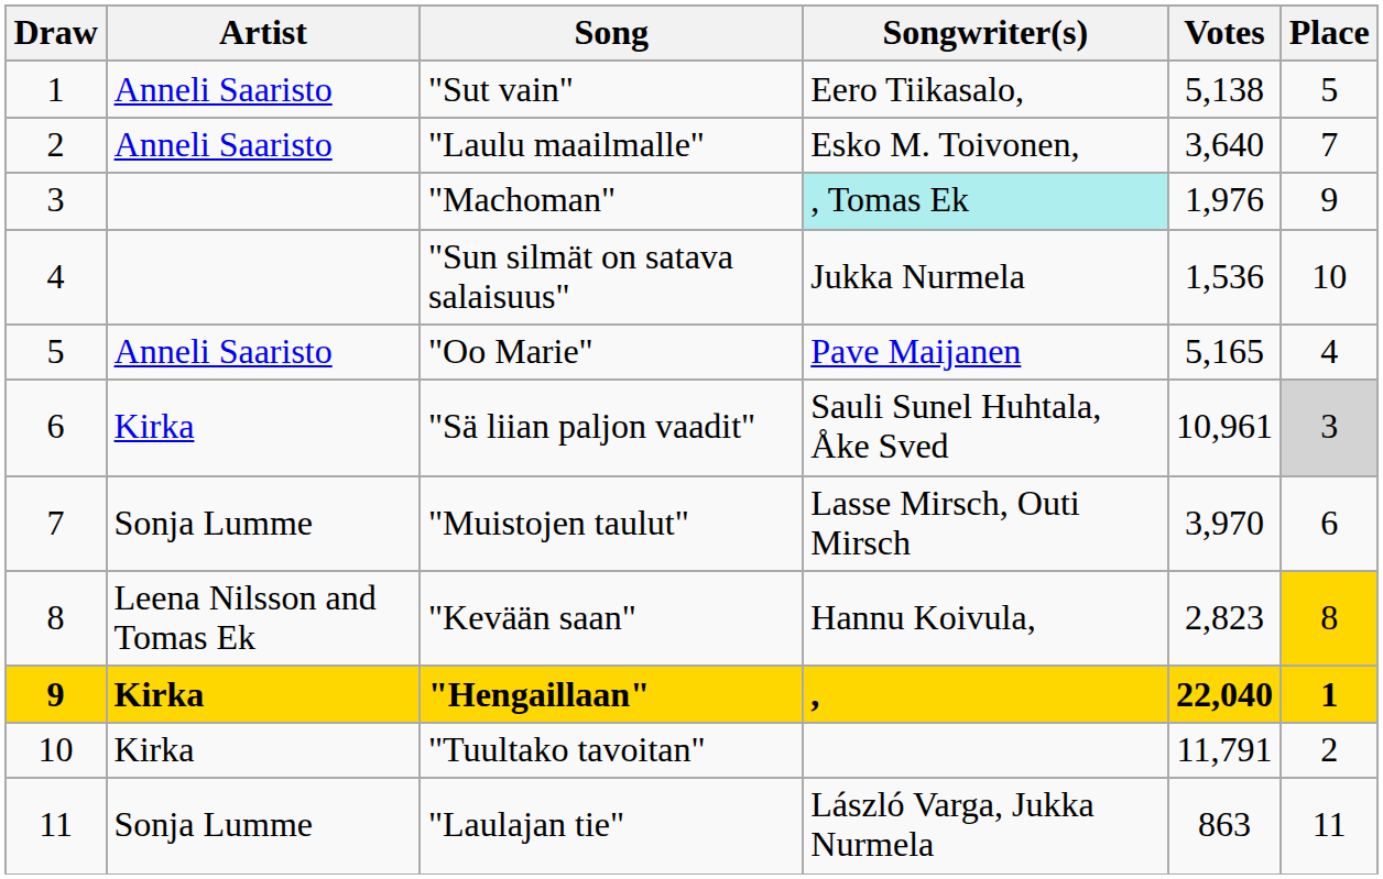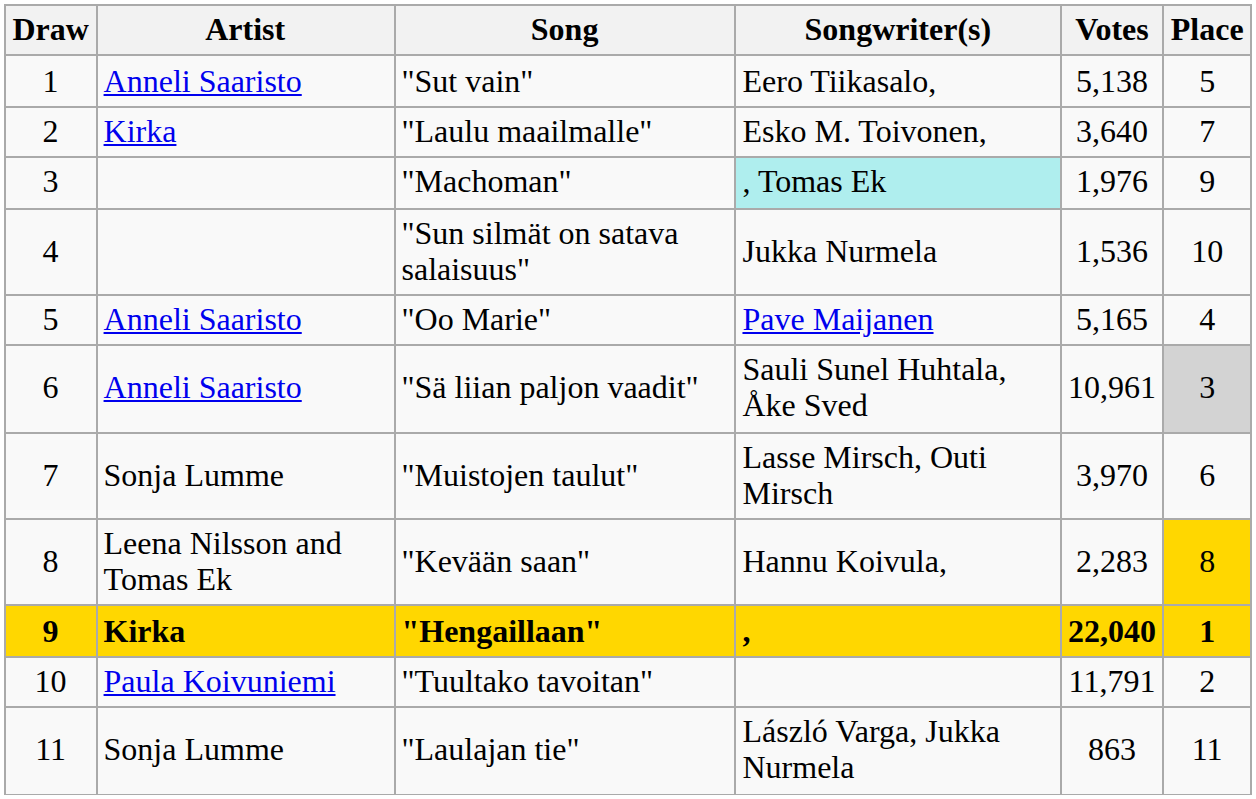"Laulu maailmalle" | Artist: Anneli Saaristo -> Kirka
"Sä liian paljon vaadit" | Artist: Kirka -> Anneli Saaristo
"Kevään saan" | Votes: 2,823 -> 2,283
"Tuultako tavoitan" | Artist: Kirka -> Paula Koivuniemi
